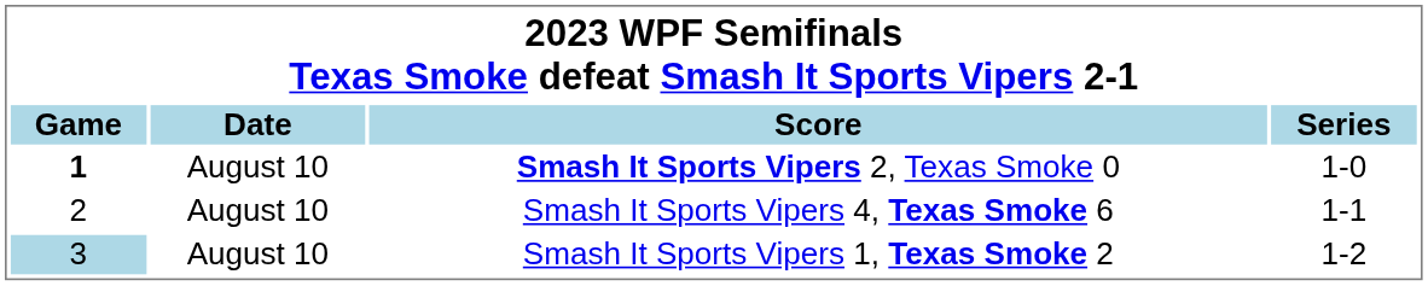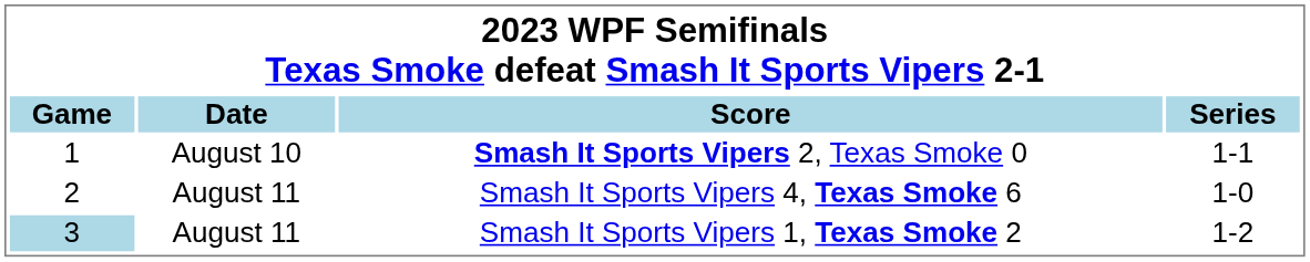Smash It Sports Vipers 2, Texas Smoke 0 | Game: bold -> normal
Smash It Sports Vipers 2, Texas Smoke 0 | Series: 1-0 -> 1-1
Smash It Sports Vipers 4, Texas Smoke 6 | Date: August 10 -> August 11
Smash It Sports Vipers 4, Texas Smoke 6 | Series: 1-1 -> 1-0
Smash It Sports Vipers 1, Texas Smoke 2 | Date: August 10 -> August 11
